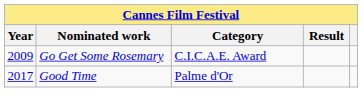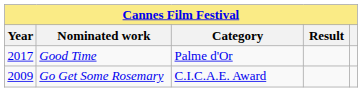rows swapped: Go Get Some Rosemary <-> Good Time
